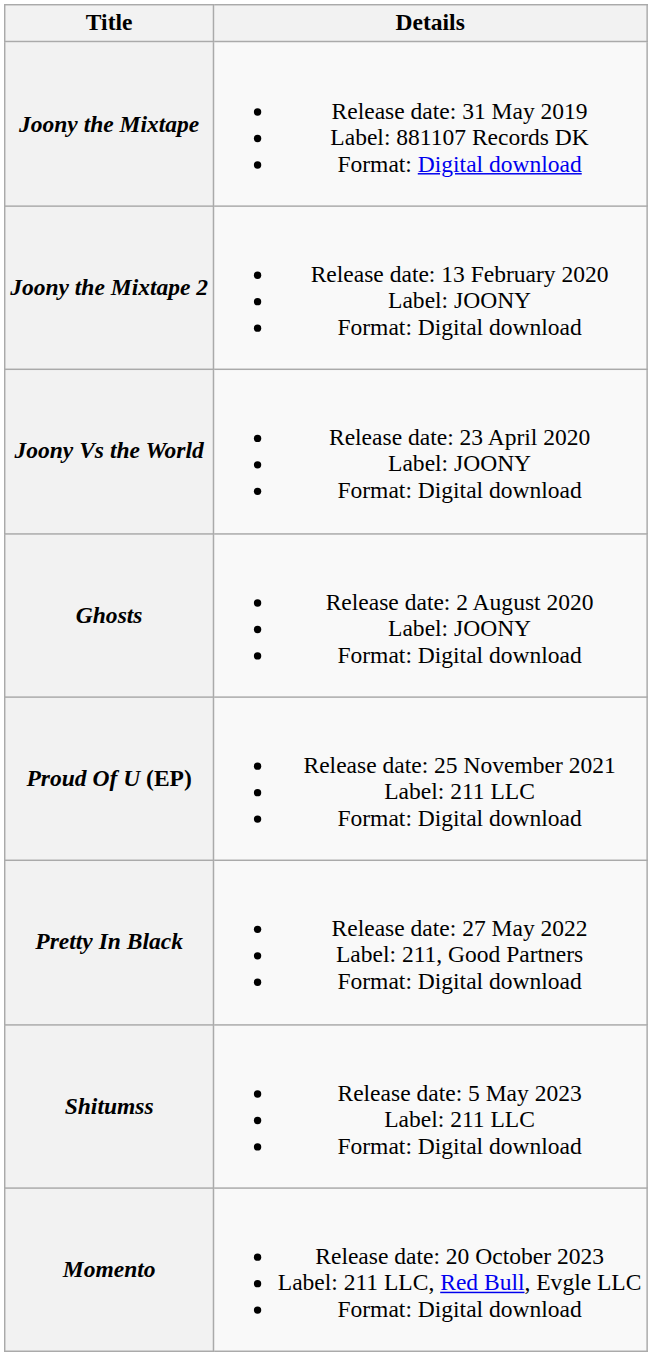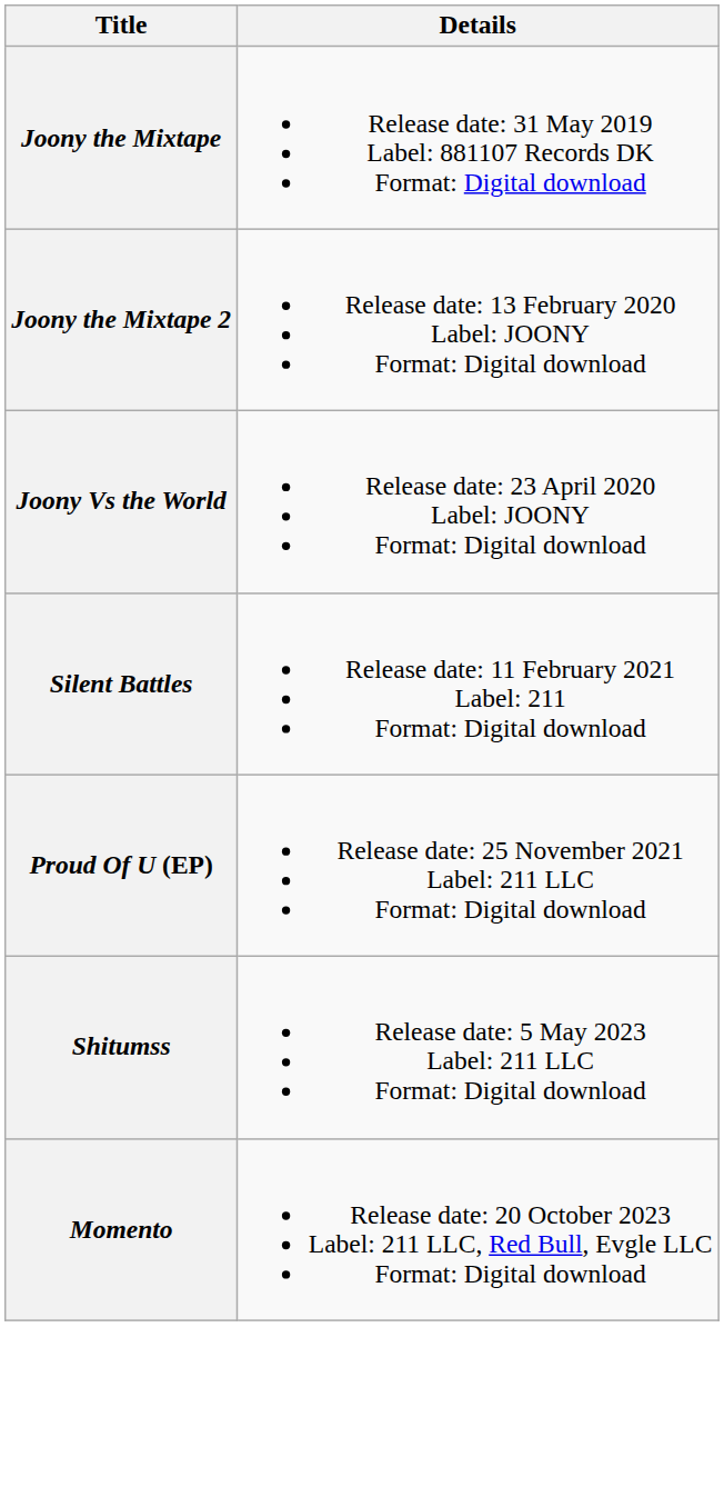- row: Ghosts | Release date: 2 August 2020 Label: JOONY Format: Digital download
+ row: Silent Battles | Release date: 11 February 2021 Label: 211 Format: Digital download
- row: Pretty In Black | Release date: 27 May 2022 Label: 211, Good Partners Format: Digital download
